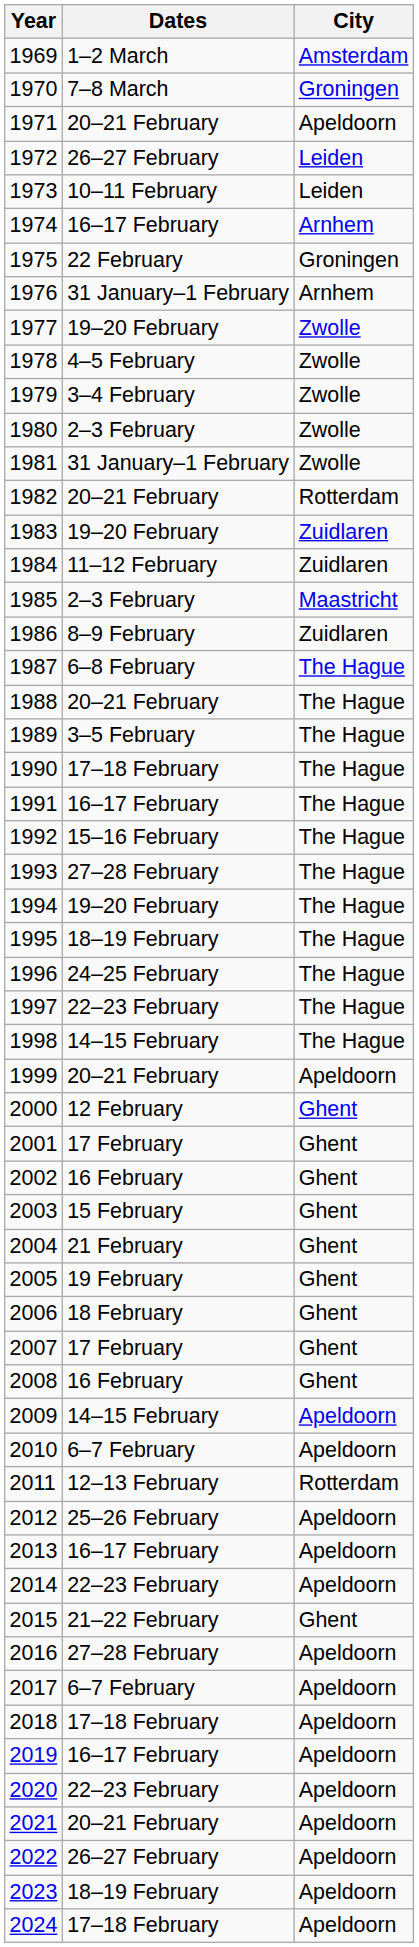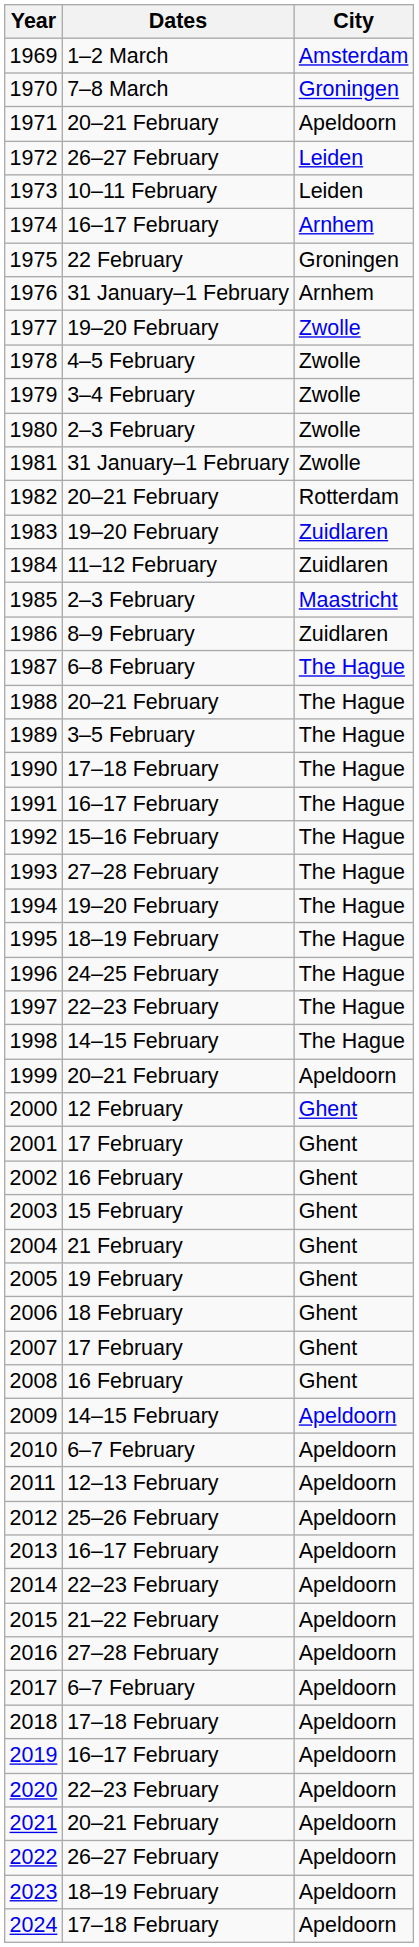2011 | City: Rotterdam -> Apeldoorn
2015 | City: Ghent -> Apeldoorn
